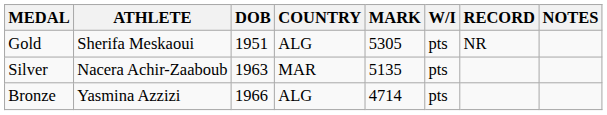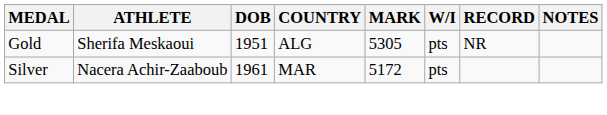Silver | DOB: 1963 -> 1961
Silver | MARK: 5135 -> 5172
- row: Bronze | Yasmina Azzizi | 1966 | ALG | 4714 | pts
